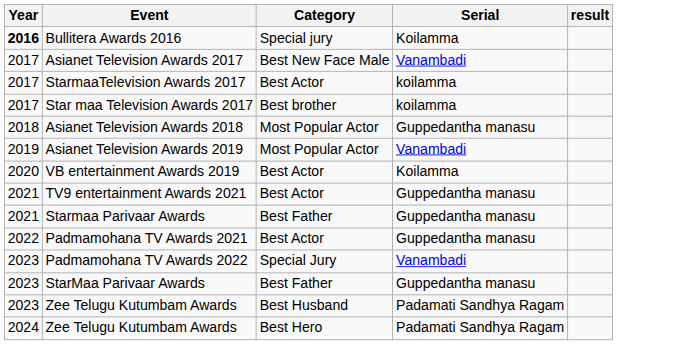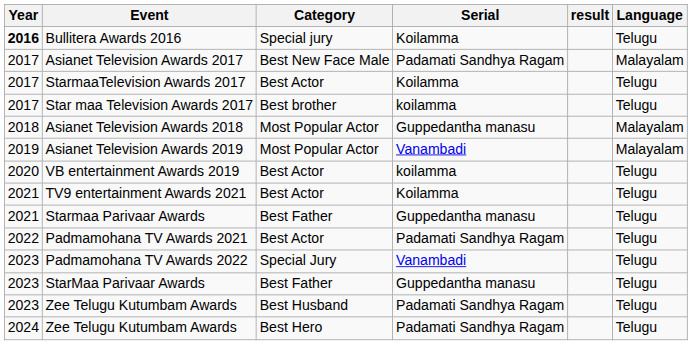+ column: Language | Telugu | Malayalam | Telugu | Telugu | Malayalam | Malayalam | Telugu | Telugu | Telugu | Telugu | Telugu | Telugu | Telugu | Telugu
Asianet Television Awards 2017 | Serial: Vanambadi -> Padamati Sandhya Ragam
StarmaaTelevision Awards 2017 | Serial: koilamma -> Koilamma
VB entertainment Awards 2019 | Serial: Koilamma -> koilamma
TV9 entertainment Awards 2021 | Serial: Guppedantha manasu -> Koilamma
Padmamohana TV Awards 2021 | Serial: Guppedantha manasu -> Padamati Sandhya Ragam
